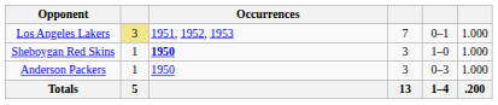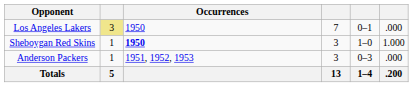Los Angeles Lakers | Occurrences: 1951, 1952, 1953 -> 1950
Los Angeles Lakers | column 6: 1.000 -> .000
Anderson Packers | Occurrences: 1950 -> 1951, 1952, 1953
Anderson Packers | column 6: 1.000 -> .000
